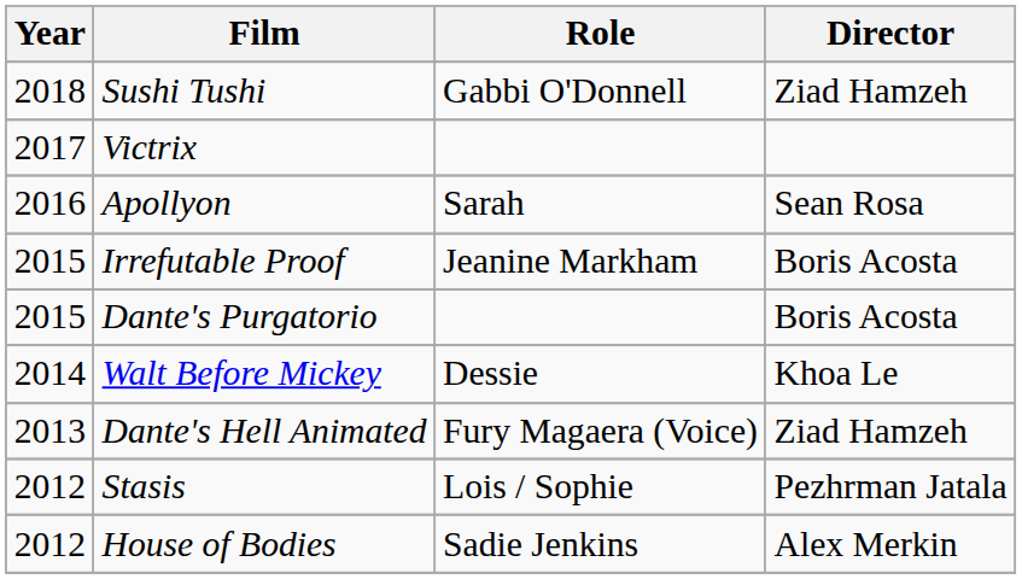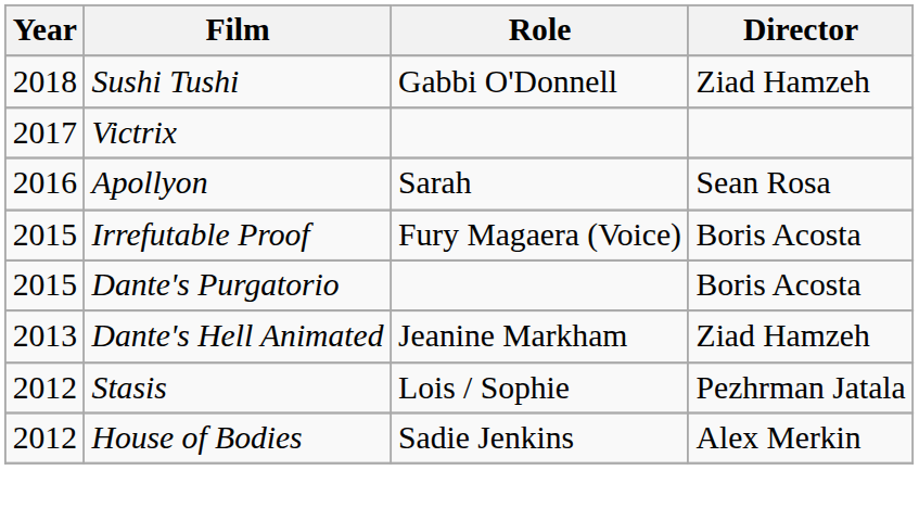Irrefutable Proof | Role: Jeanine Markham -> Fury Magaera (Voice)
- row: 2014 | Walt Before Mickey | Dessie | Khoa Le
Dante's Hell Animated | Role: Fury Magaera (Voice) -> Jeanine Markham
